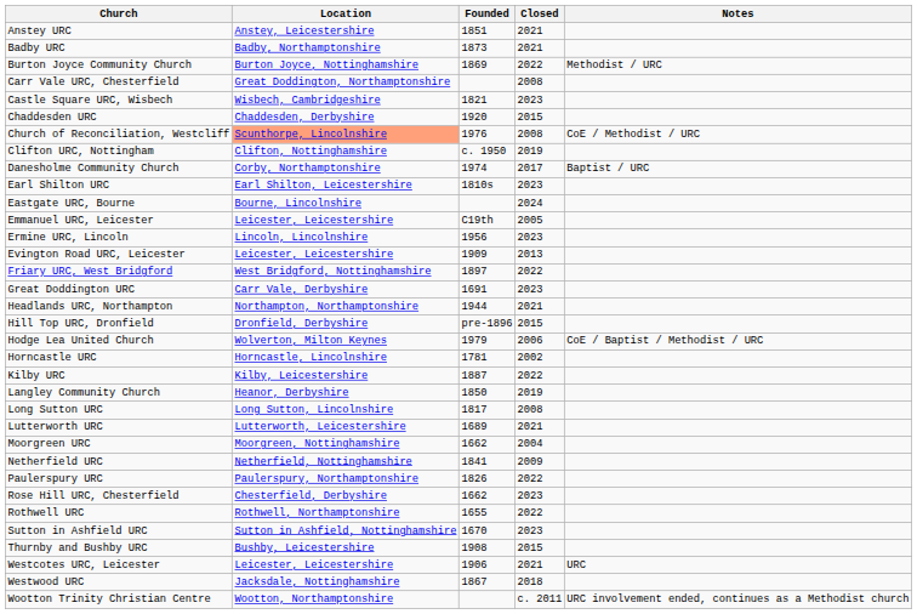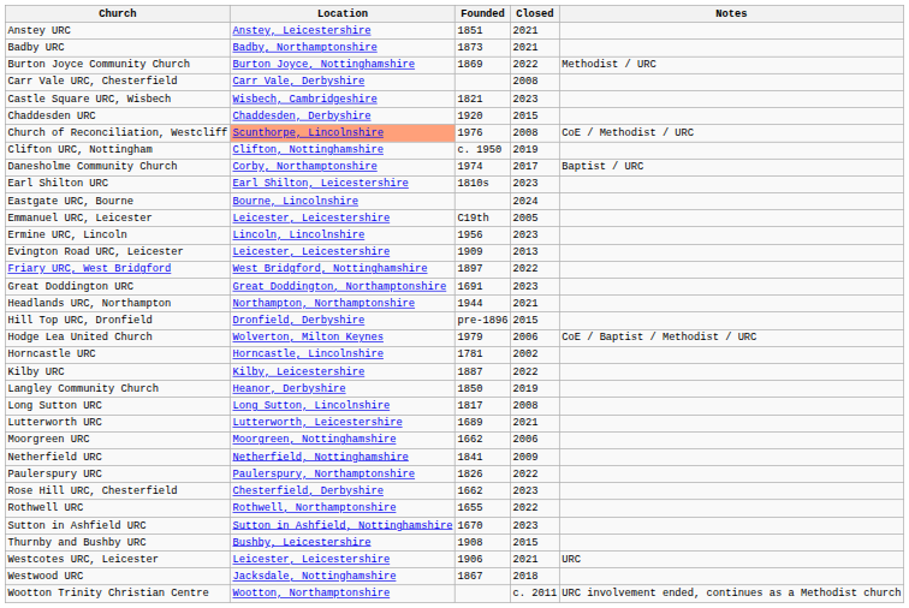Carr Vale URC, Chesterfield | Location: Great Doddington, Northamptonshire -> Carr Vale, Derbyshire
Great Doddington URC | Location: Carr Vale, Derbyshire -> Great Doddington, Northamptonshire
Moorgreen URC | Closed: 2004 -> 2006
